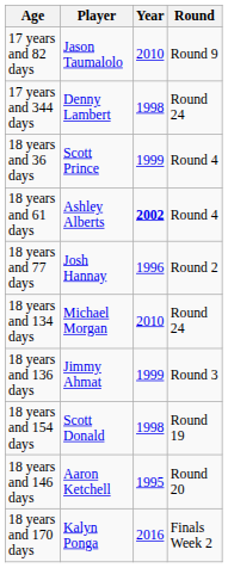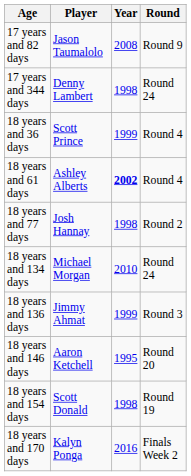17 years and 82 days | Year: 2010 -> 2008
18 years and 77 days | Year: 1996 -> 1998
rows swapped: 18 years and 146 days <-> 18 years and 154 days
